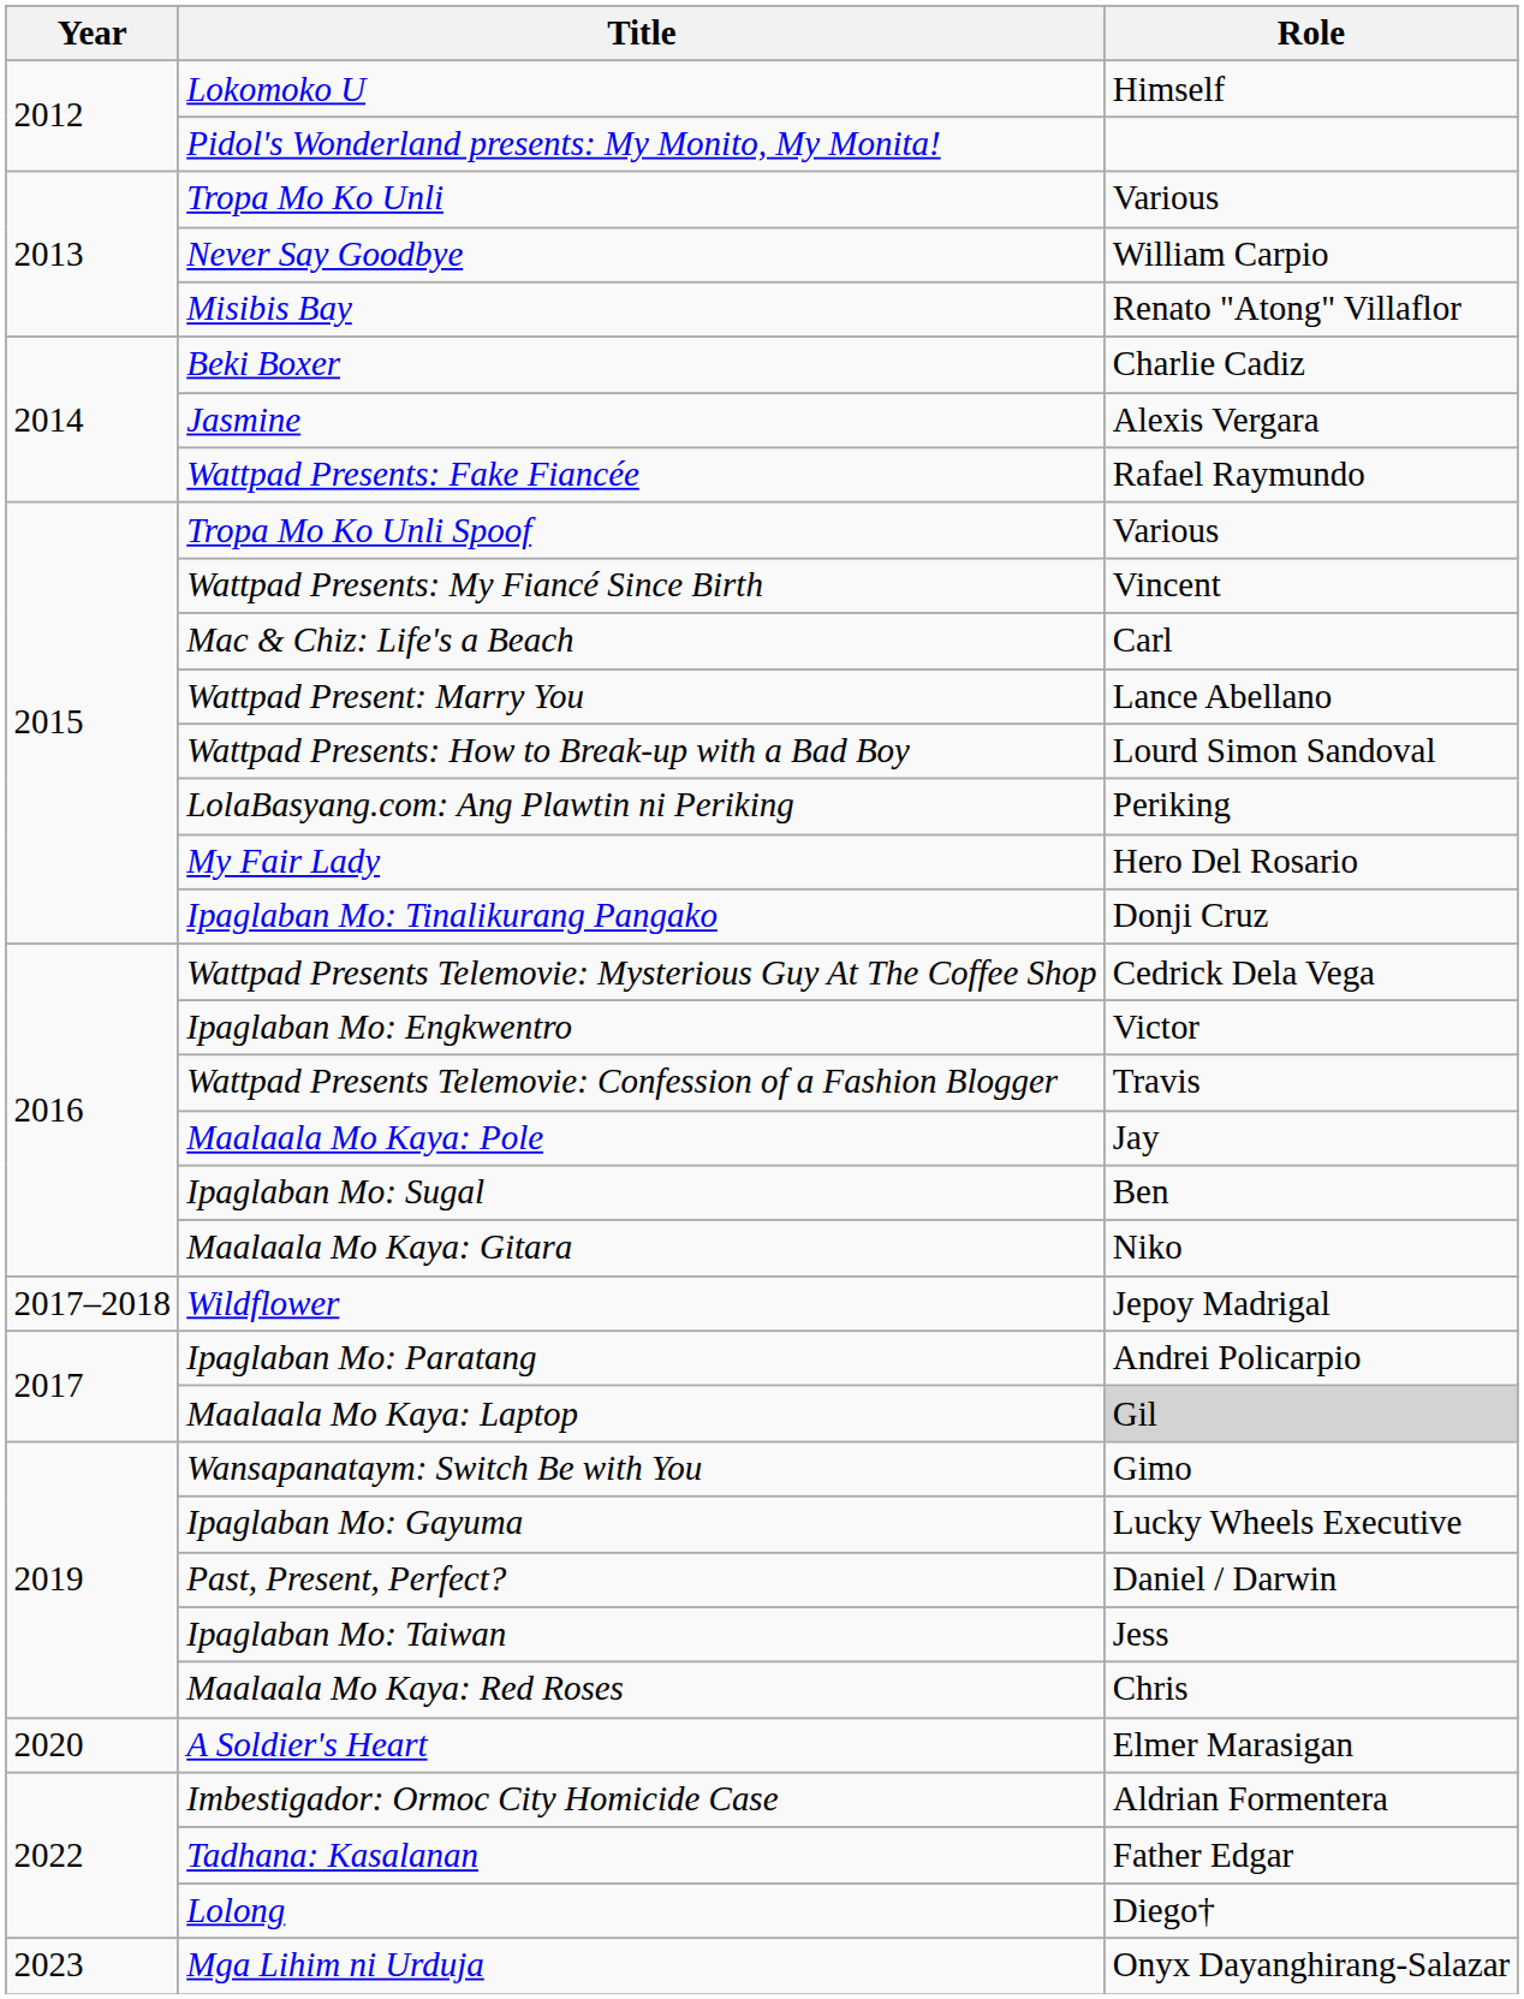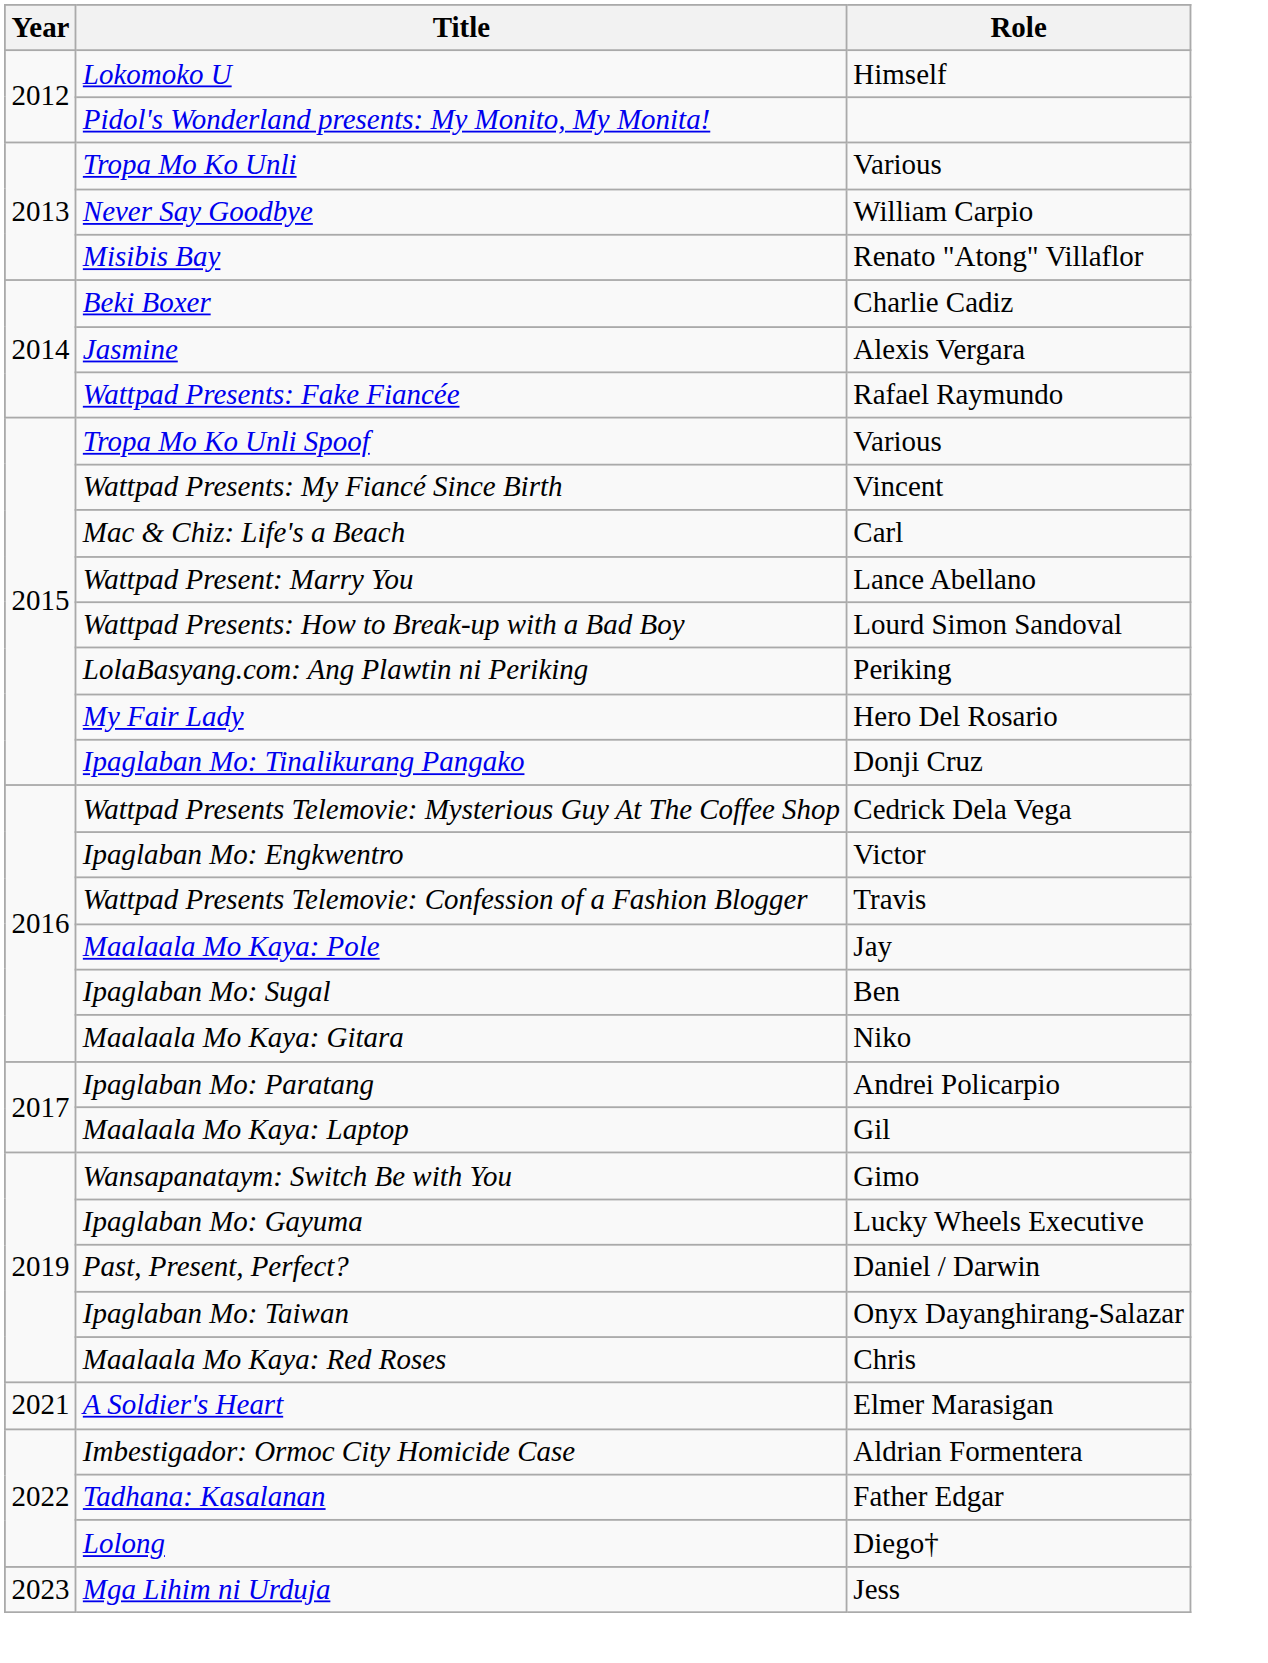- row: 2017–2018 | Wildflower | Jepoy Madrigal
Maalaala Mo Kaya: Laptop | Role: lightgrey background -> no background
Ipaglaban Mo: Taiwan | Role: Jess -> Onyx Dayanghirang-Salazar
A Soldier's Heart | Year: 2020 -> 2021
Mga Lihim ni Urduja | Role: Onyx Dayanghirang-Salazar -> Jess
